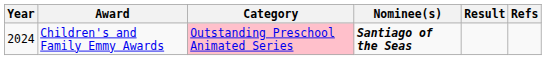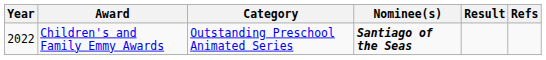Children's and Family Emmy Awards | Year: 2024 -> 2022
Children's and Family Emmy Awards | Category: pink background -> no background
